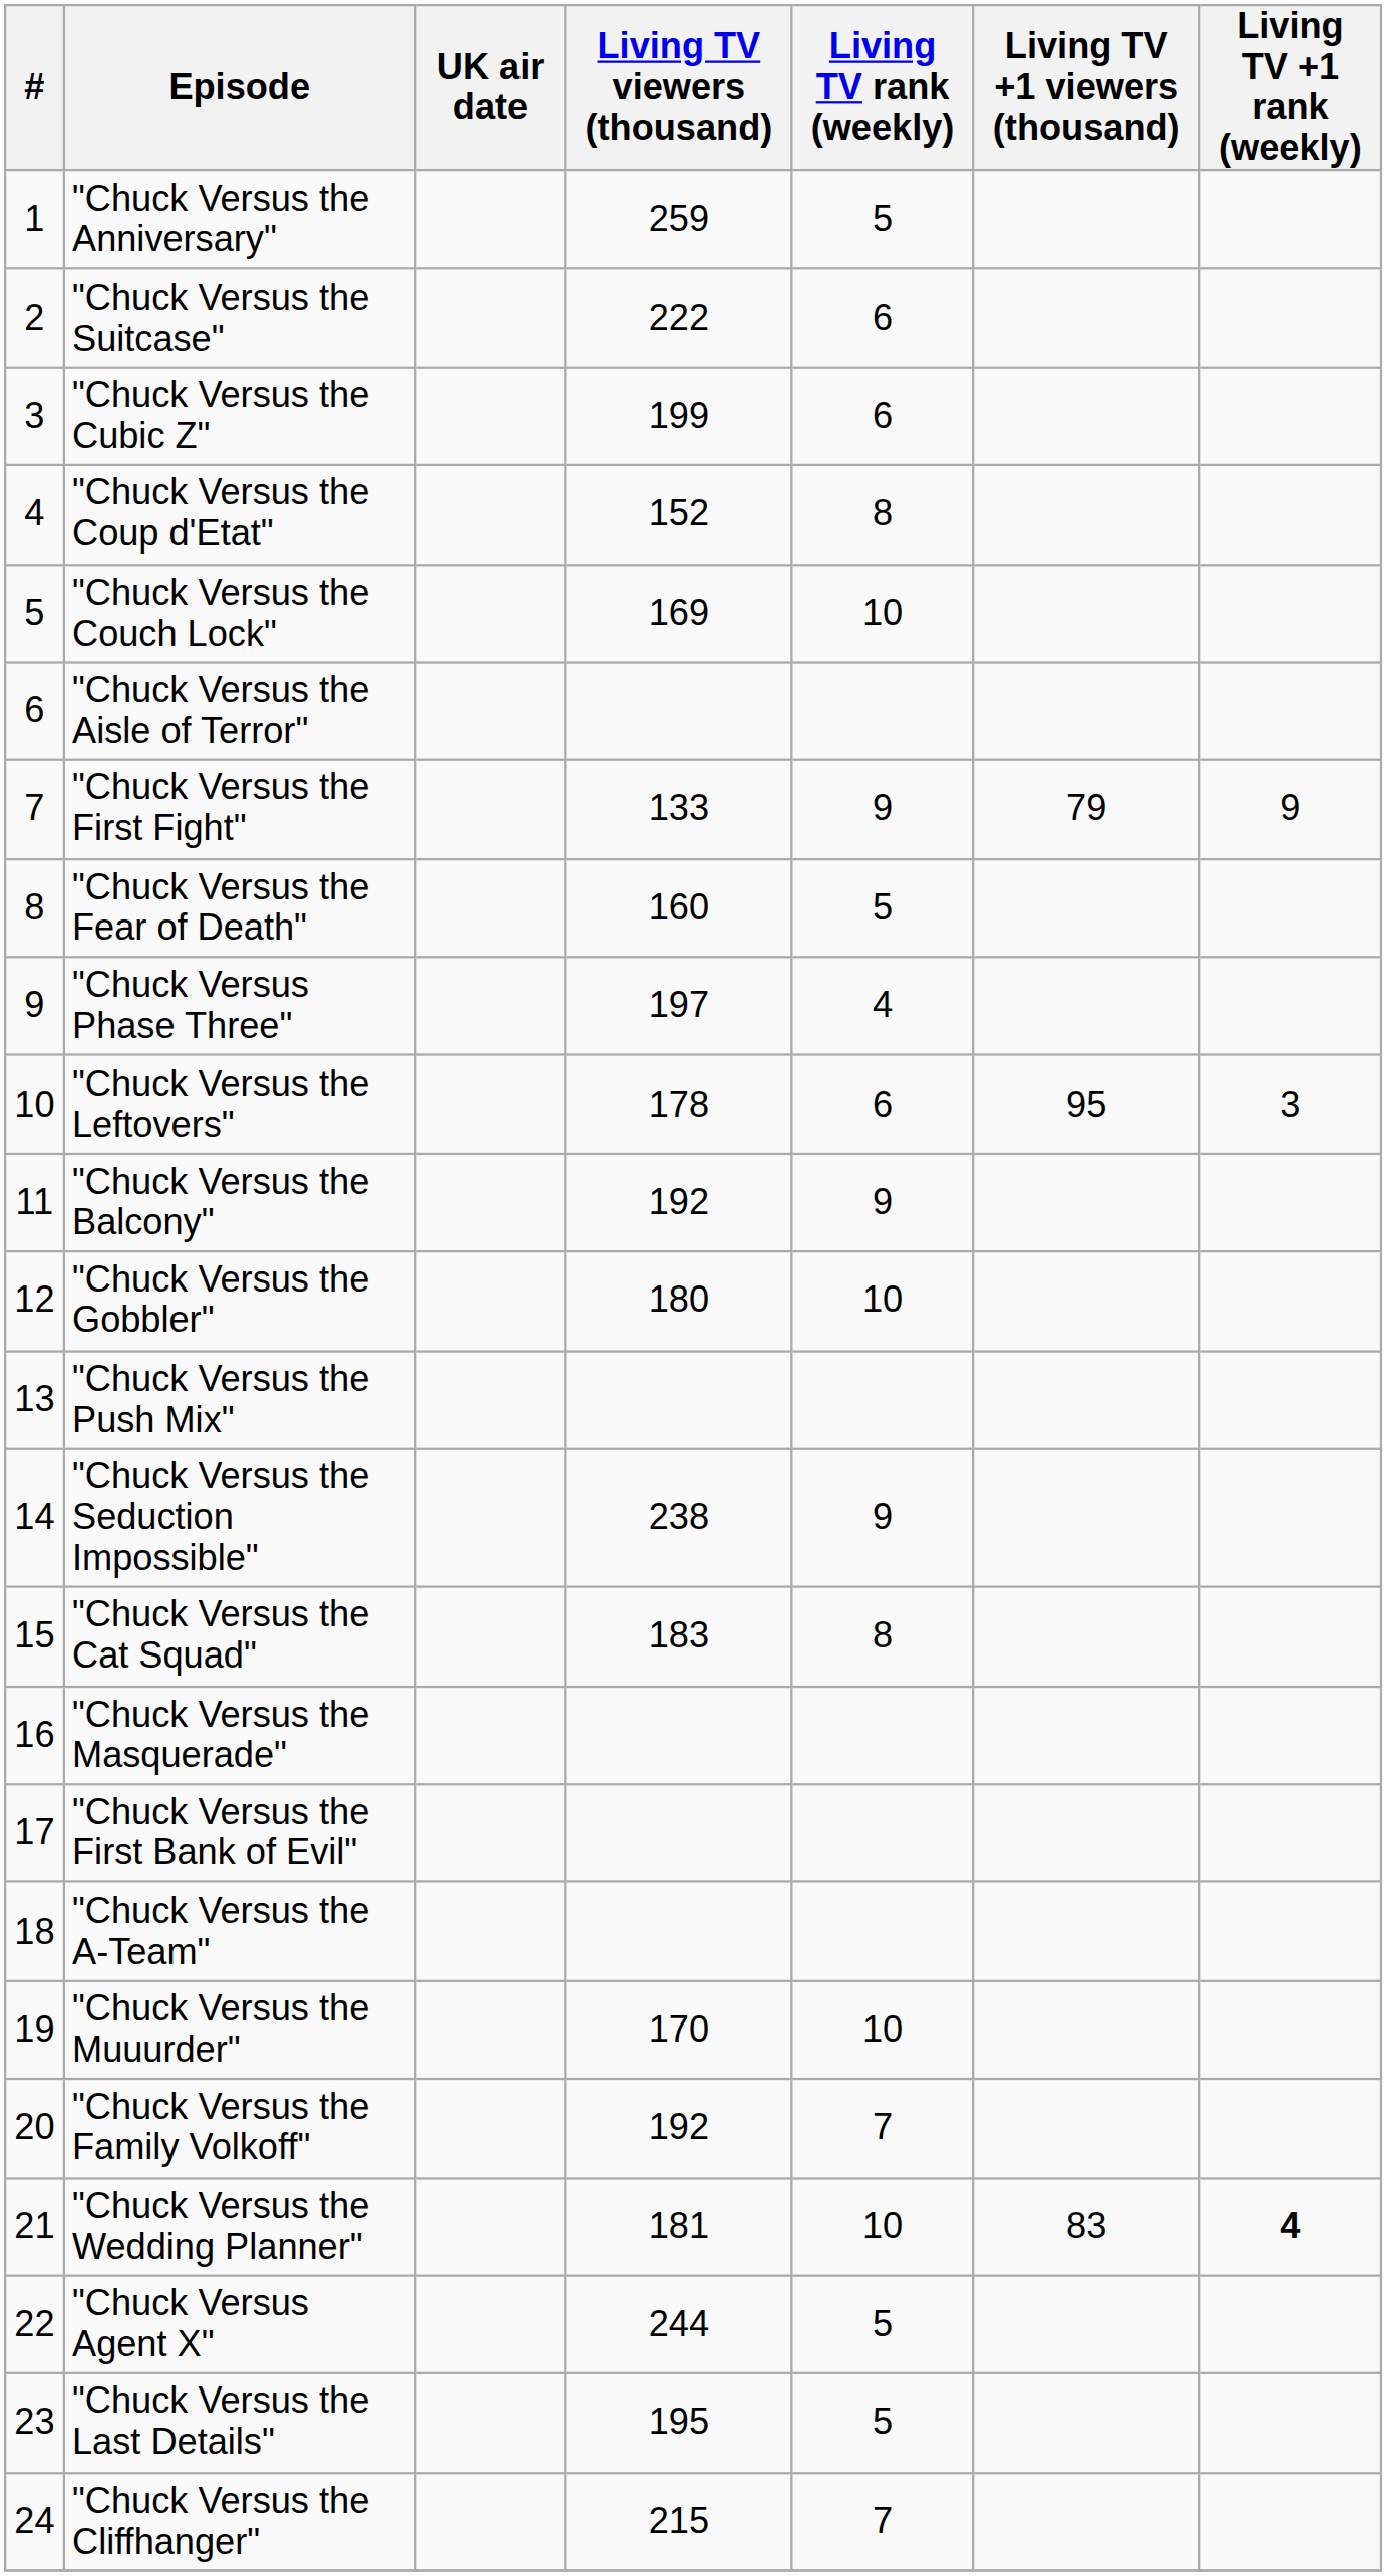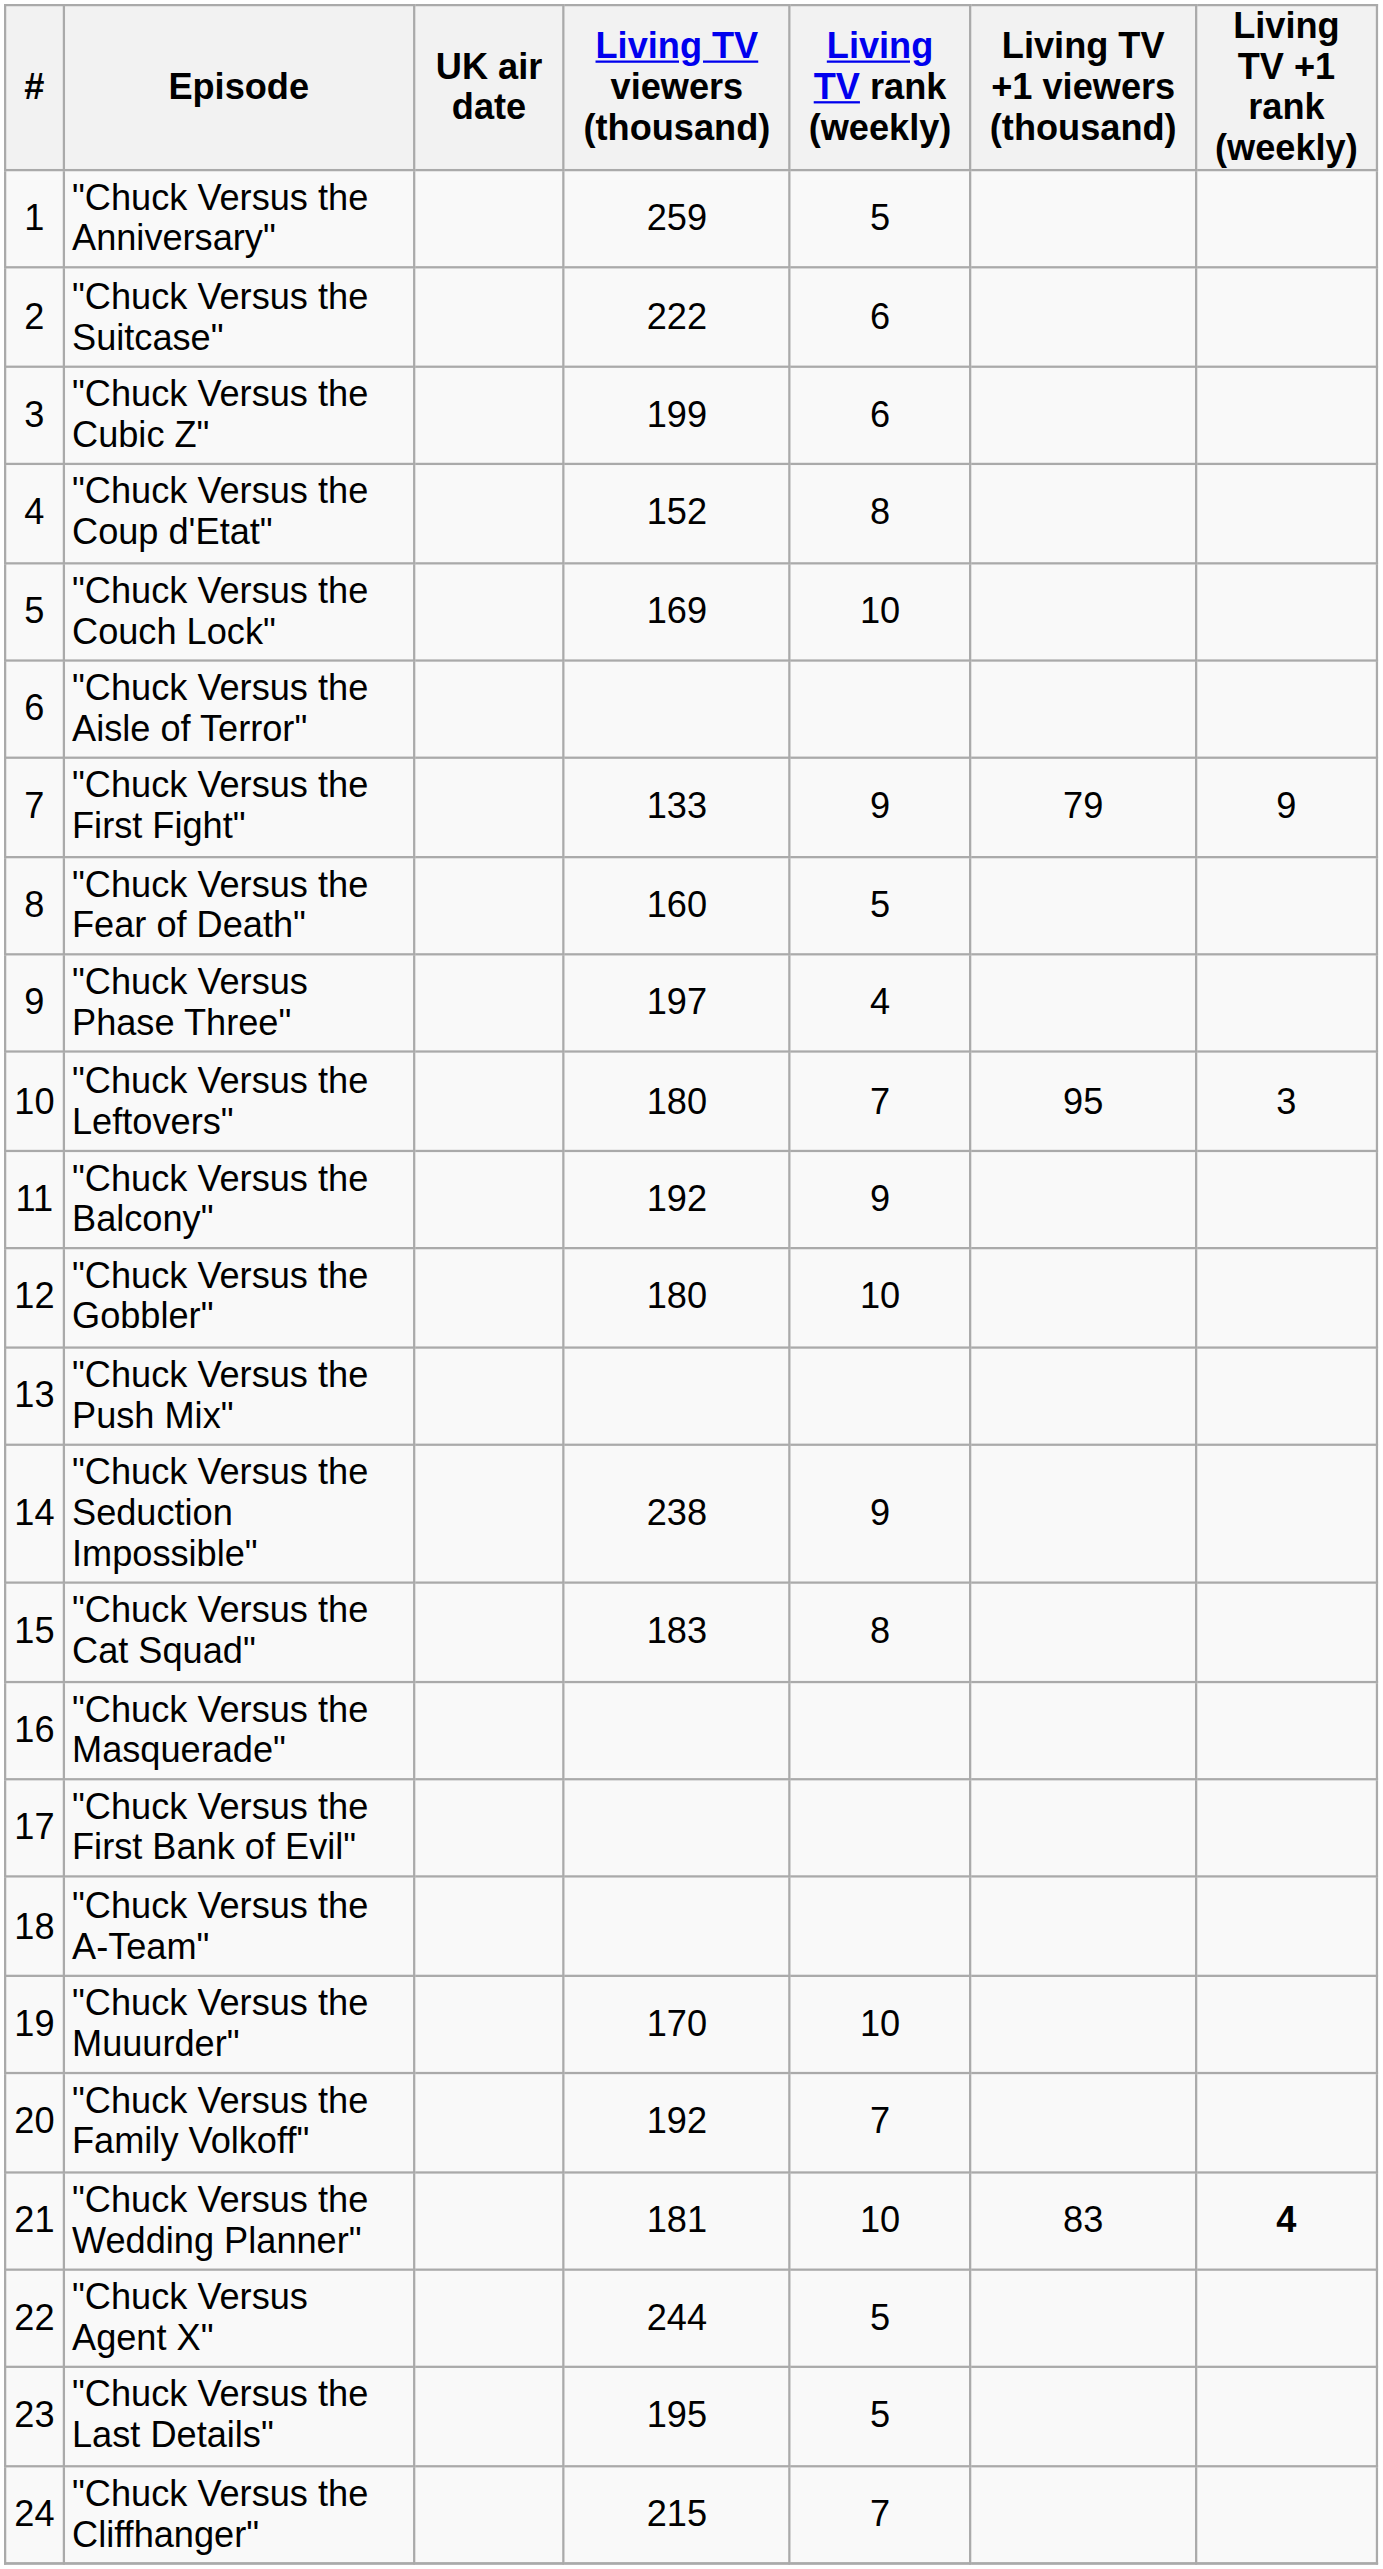"Chuck Versus the Leftovers" | Living TV viewers (thousand): 178 -> 180
"Chuck Versus the Leftovers" | Living TV rank (weekly): 6 -> 7
